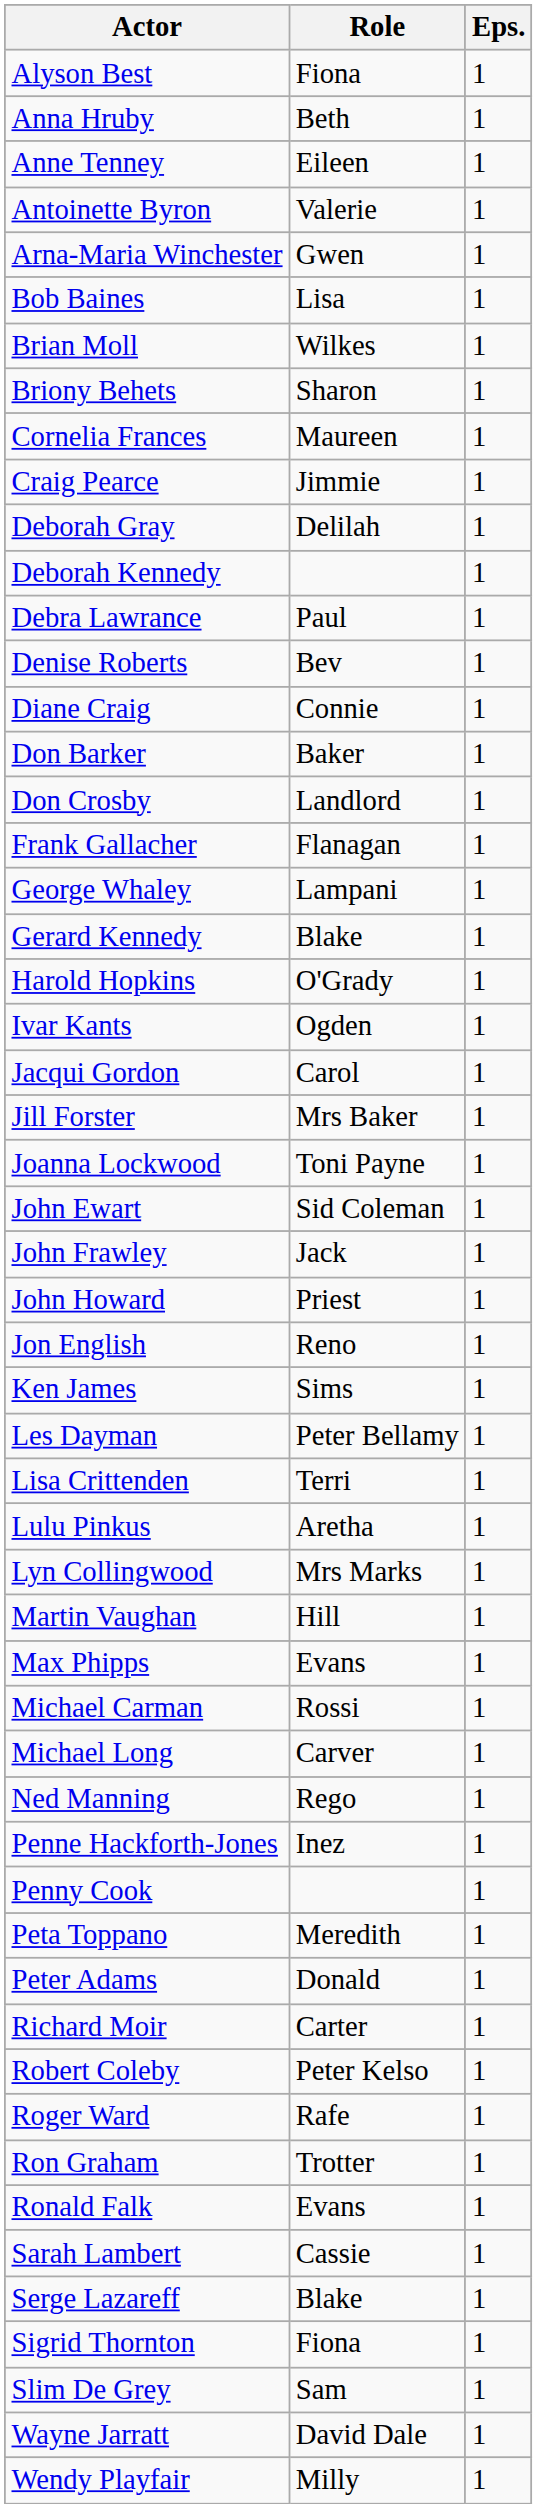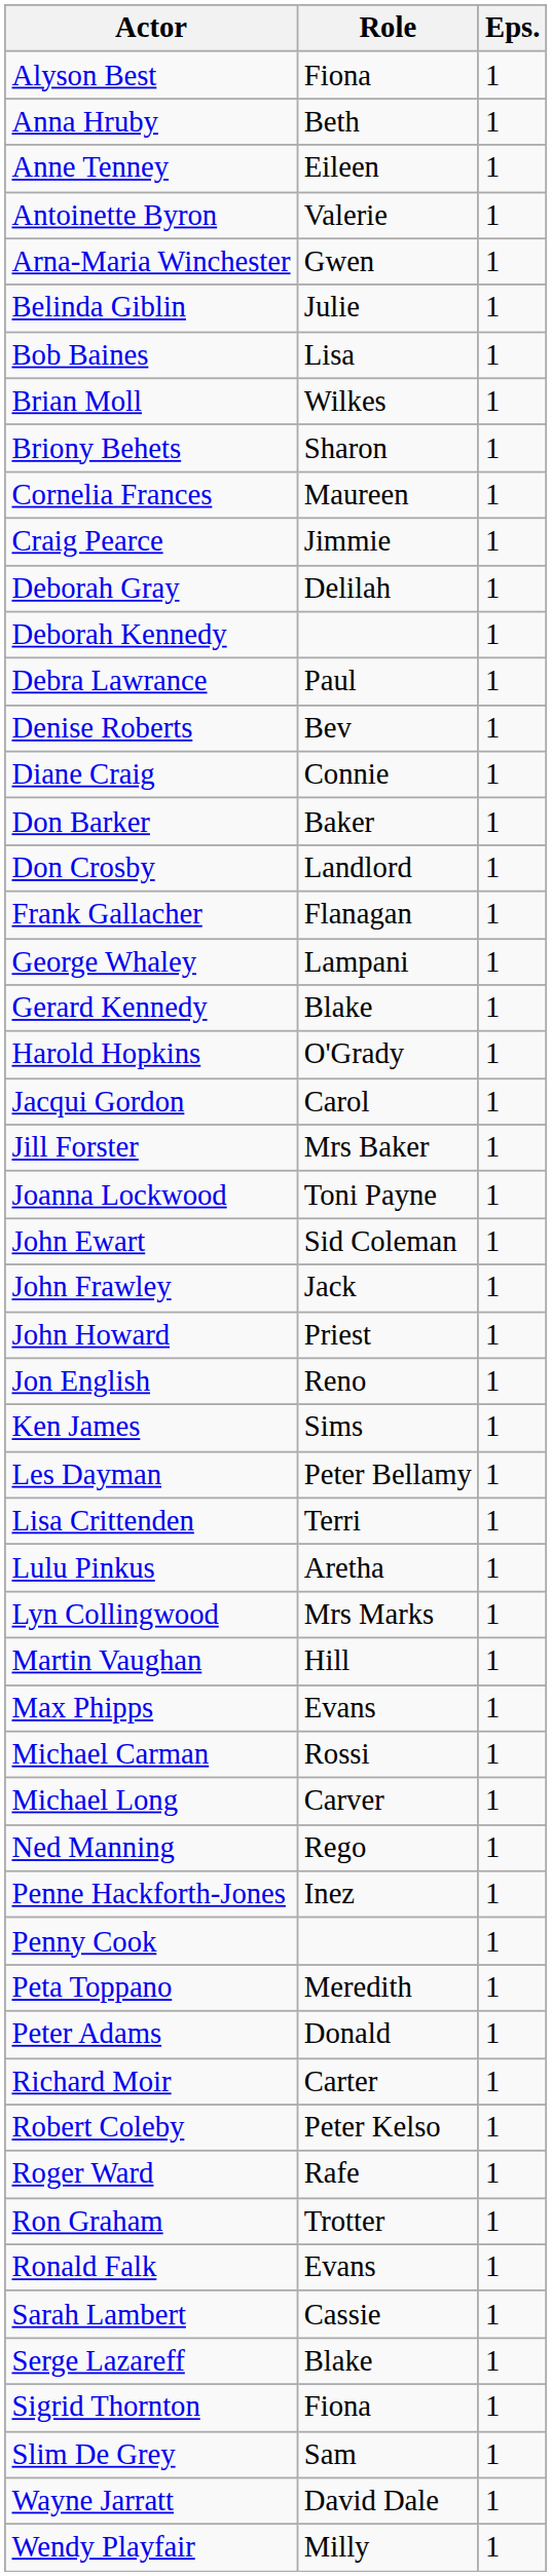+ row: Belinda Giblin | Julie | 1
- row: Ivar Kants | Ogden | 1
